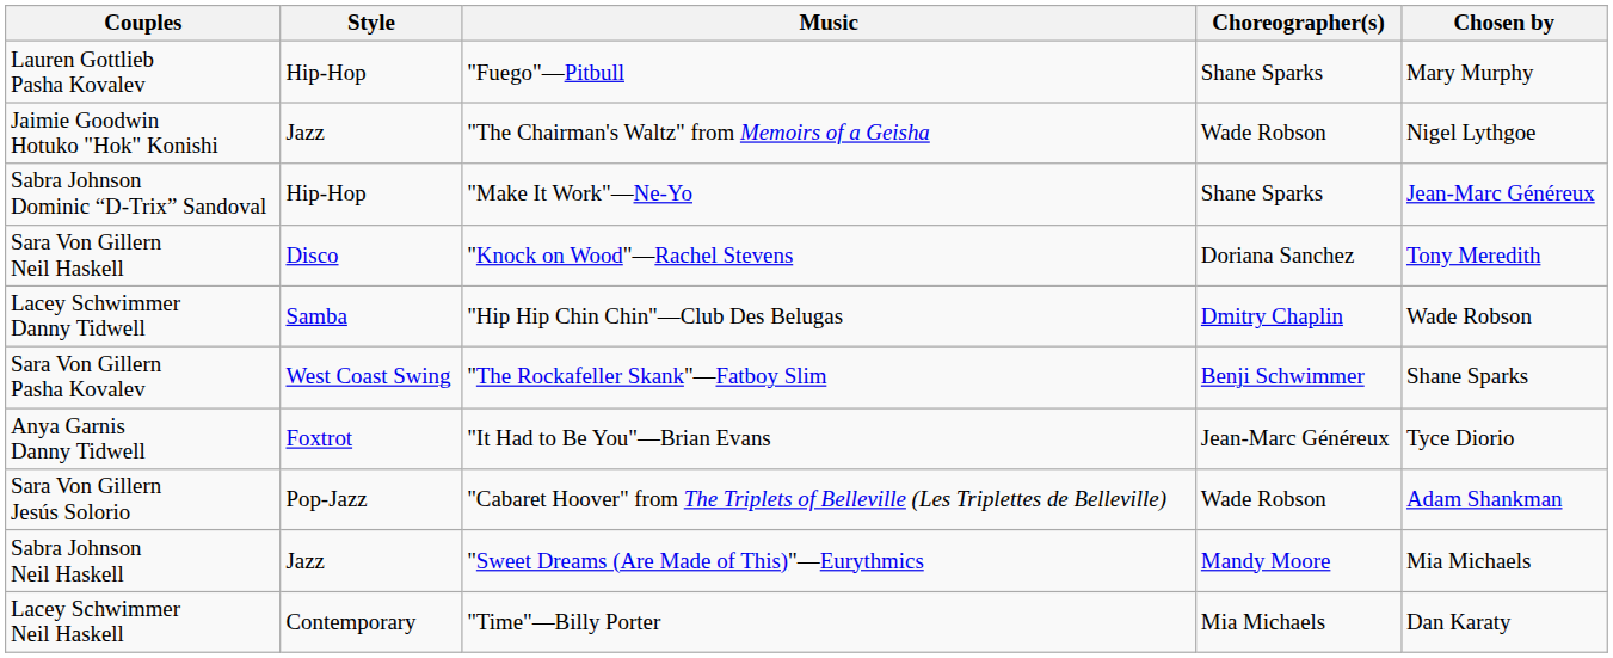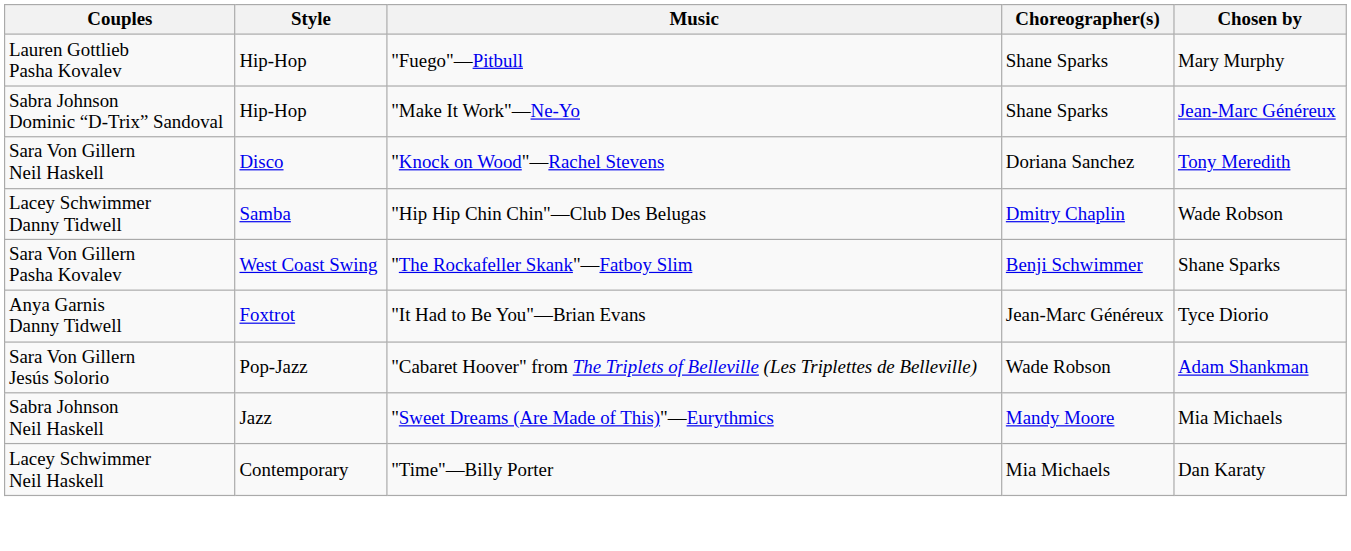- row: Jaimie Goodwin Hotuko "Hok" Konishi | Jazz | "The Chairman's Waltz" from Memoirs of a Geisha | Wade Robson | Nigel Lythgoe
